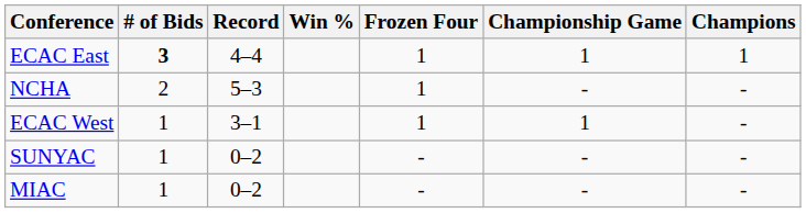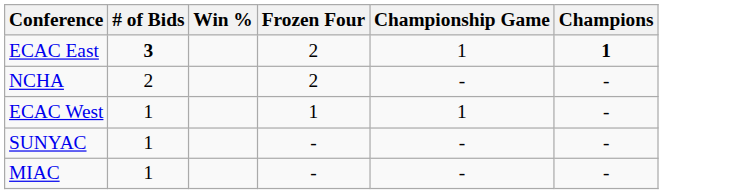- column: Record | 4–4 | 5–3 | 3–1 | 0–2 | 0–2
ECAC East | Frozen Four: 1 -> 2
ECAC East | Champions: normal -> bold
NCHA | Frozen Four: 1 -> 2
